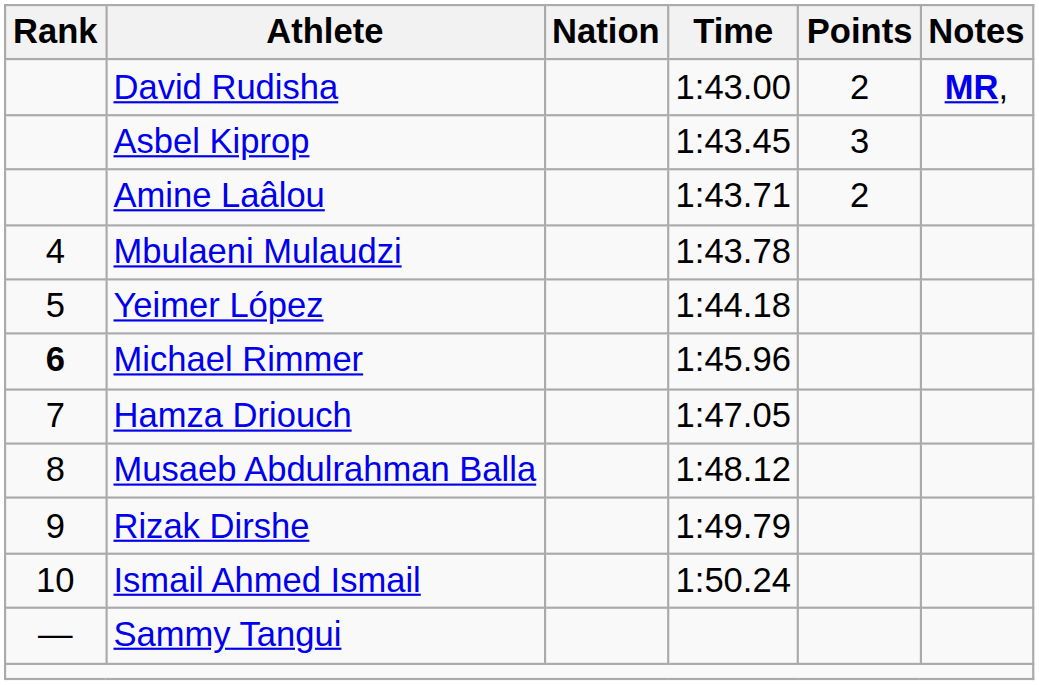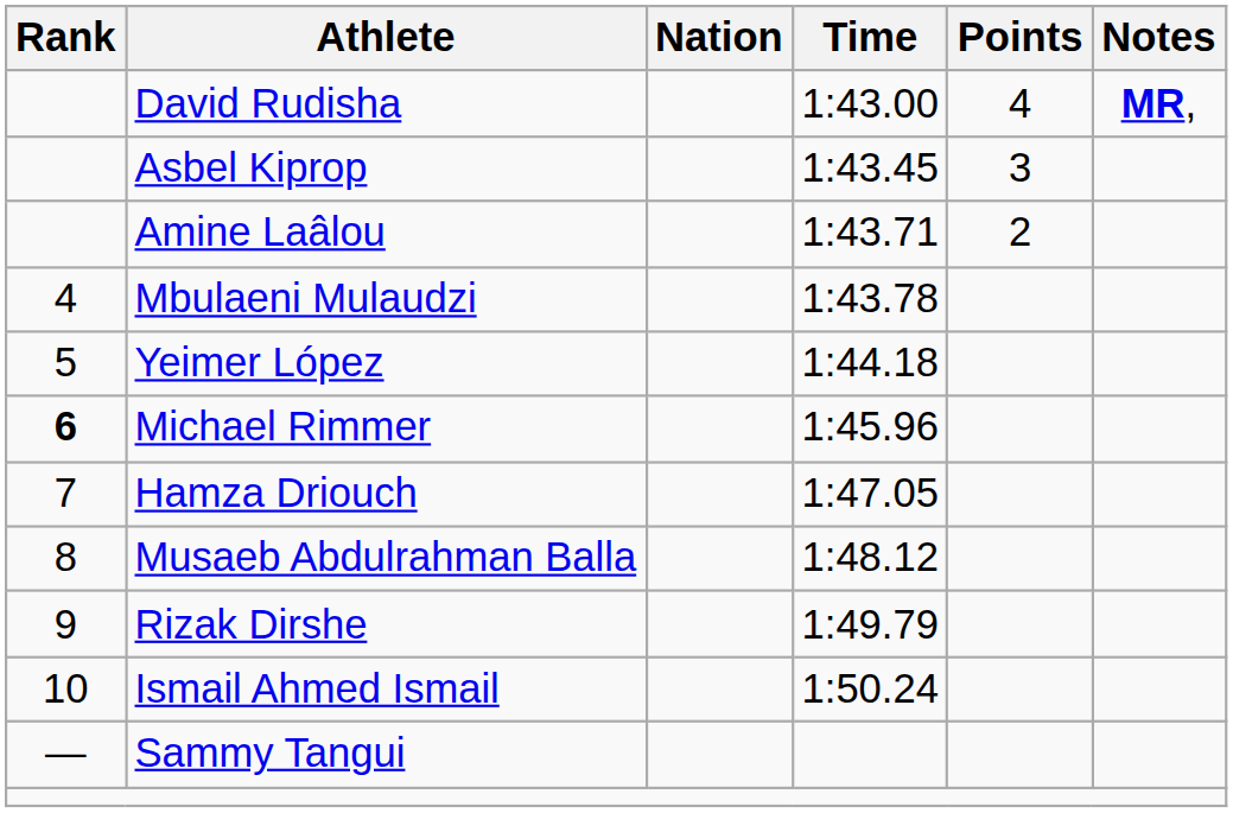David Rudisha | Points: 2 -> 4
